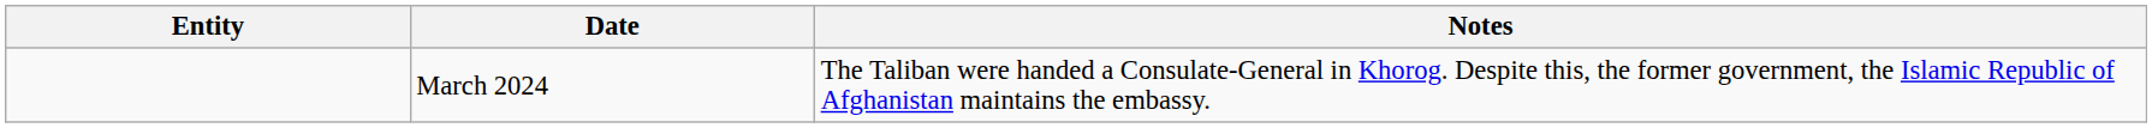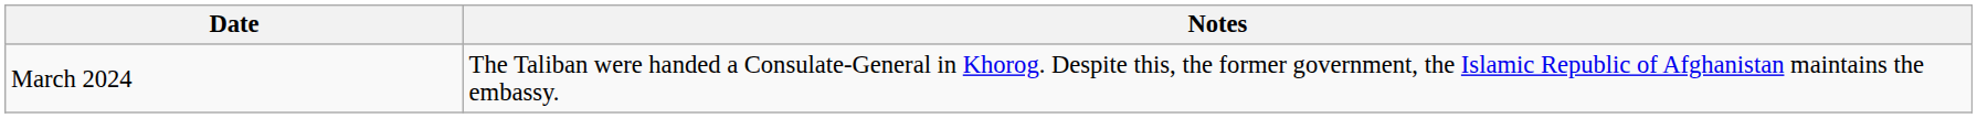- column: Entity
